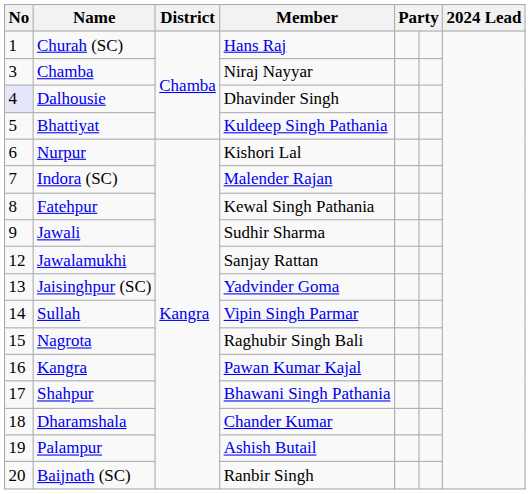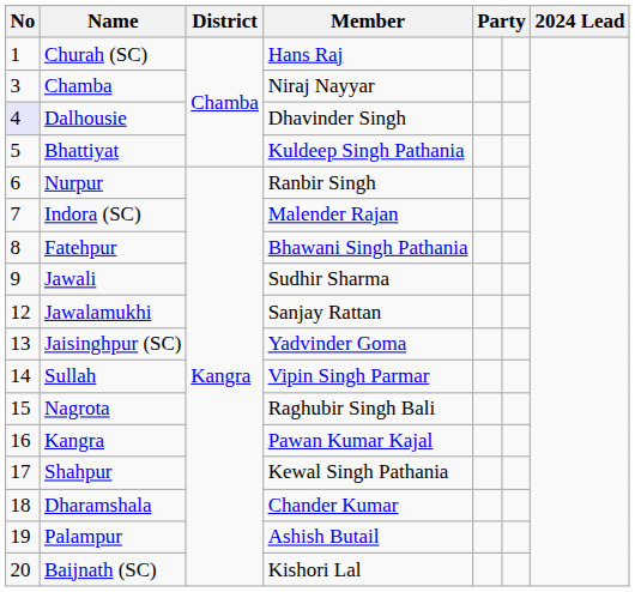Nurpur | Member: Kishori Lal -> Ranbir Singh
Fatehpur | Member: Kewal Singh Pathania -> Bhawani Singh Pathania
Shahpur | Member: Bhawani Singh Pathania -> Kewal Singh Pathania
Baijnath (SC) | Member: Ranbir Singh -> Kishori Lal
